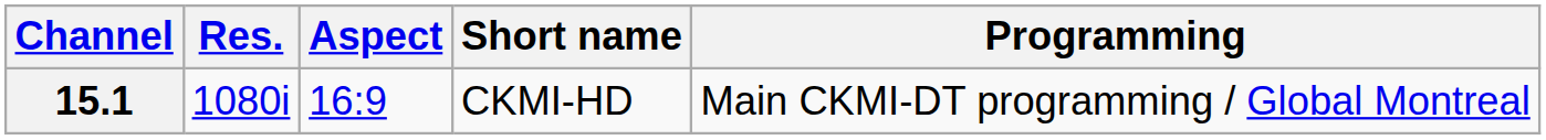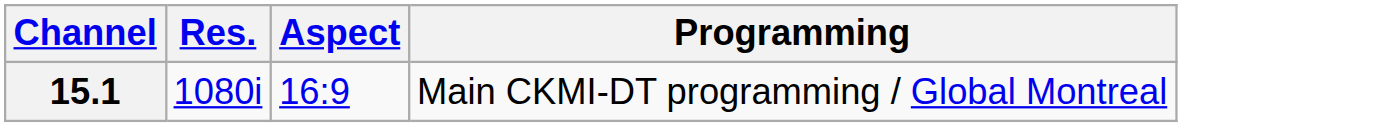- column: Short name | CKMI-HD
